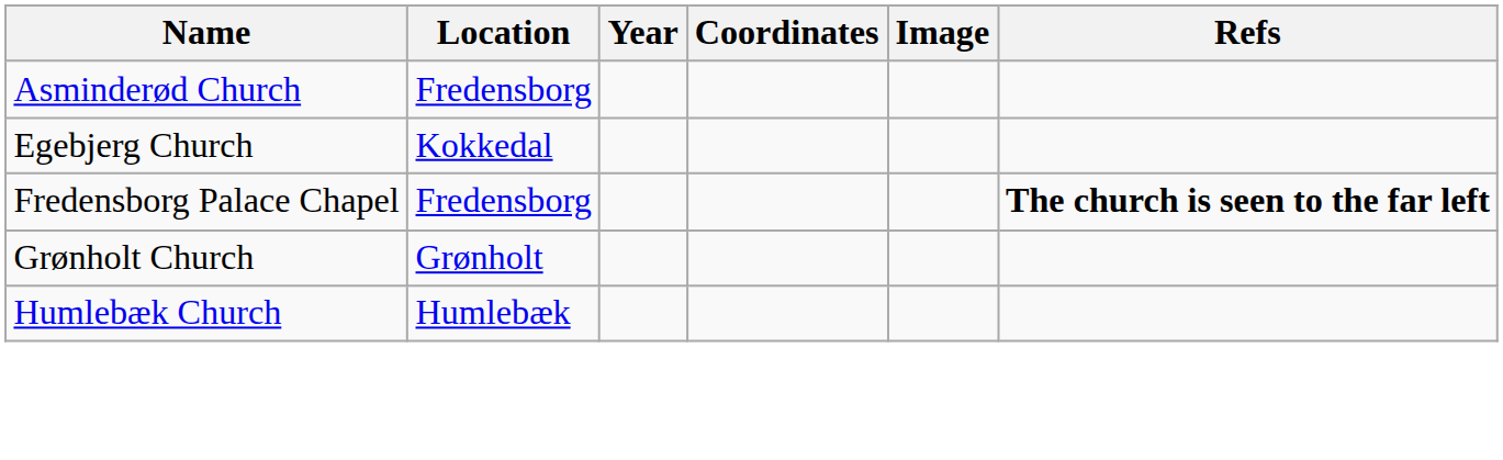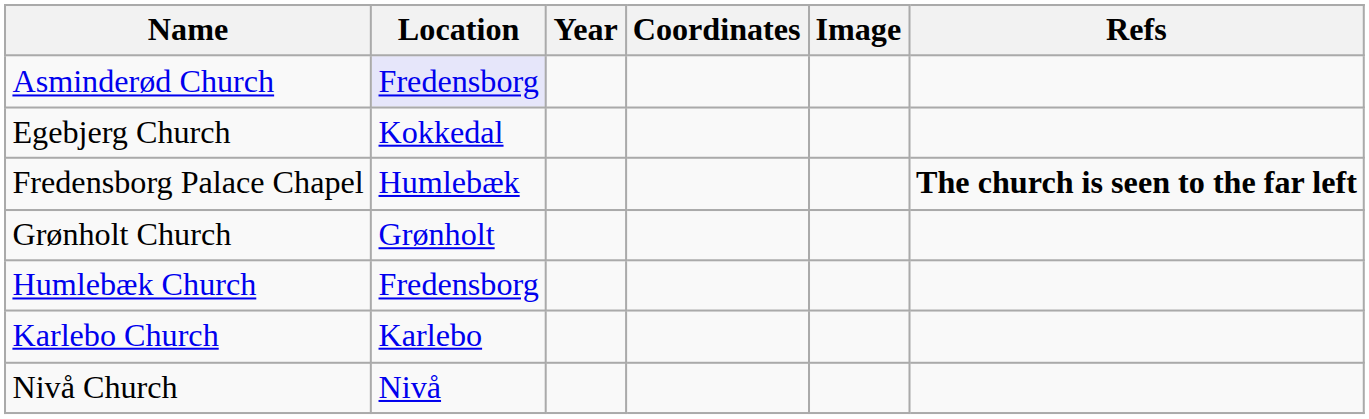Asminderød Church | Location: no background -> lavender background
Fredensborg Palace Chapel | Location: Fredensborg -> Humlebæk
Humlebæk Church | Location: Humlebæk -> Fredensborg
+ row: Karlebo Church | Karlebo
+ row: Nivå Church | Nivå
